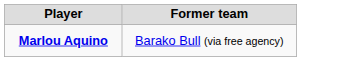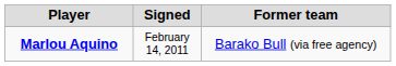+ column: Signed | February 14, 2011
